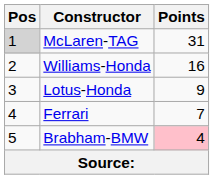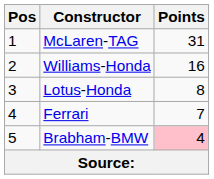McLaren-TAG | Pos: lightgrey background -> no background
Lotus-Honda | Points: 9 -> 8
